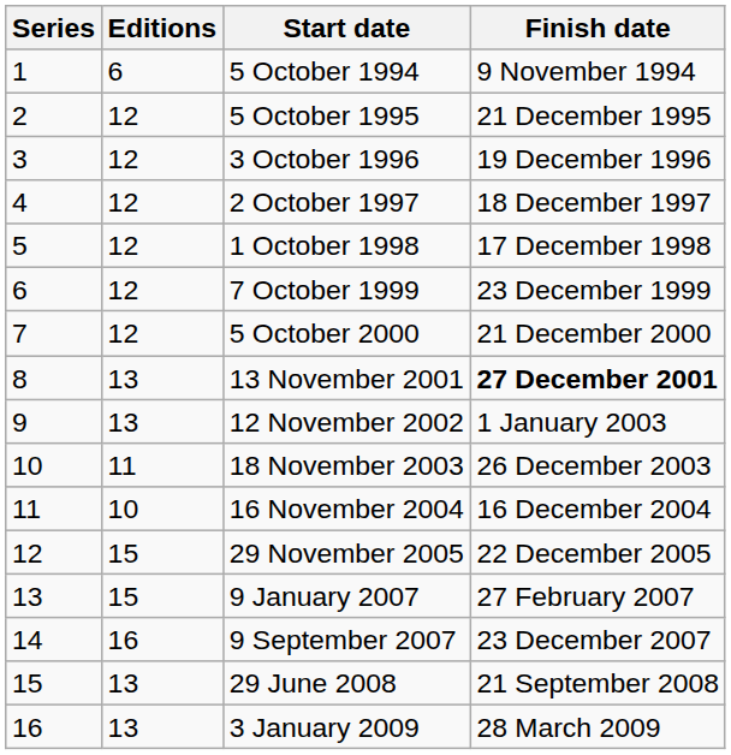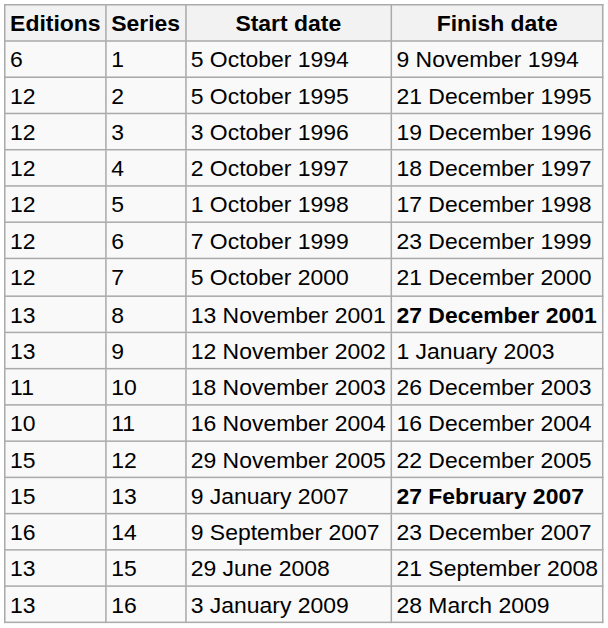columns swapped: Series <-> Editions
9 January 2007 | Finish date: normal -> bold
